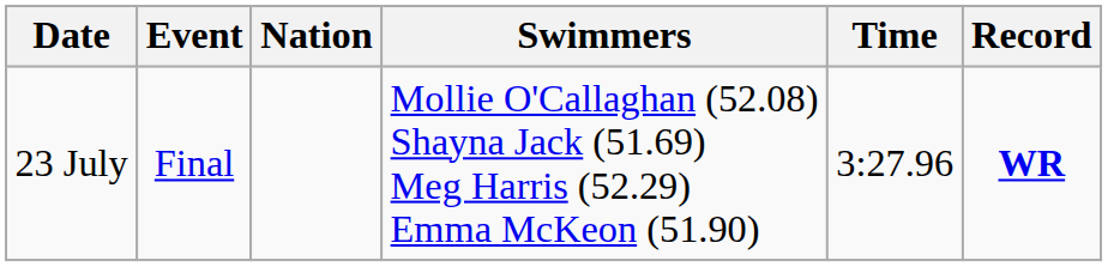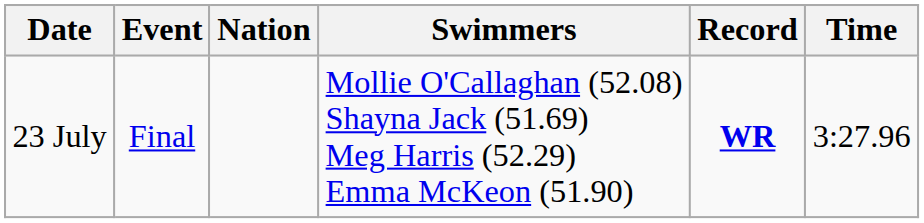columns swapped: Time <-> Record
